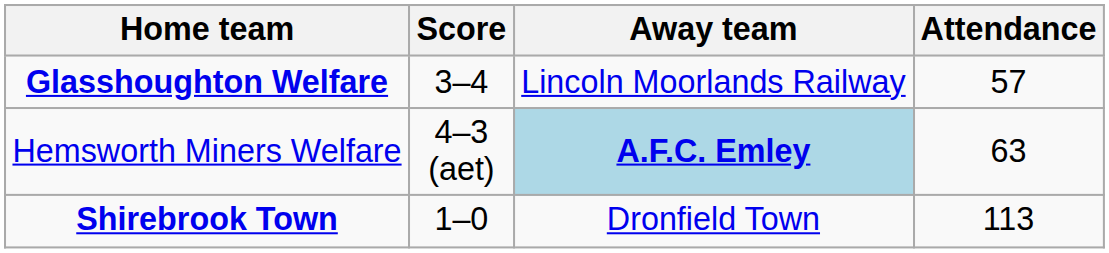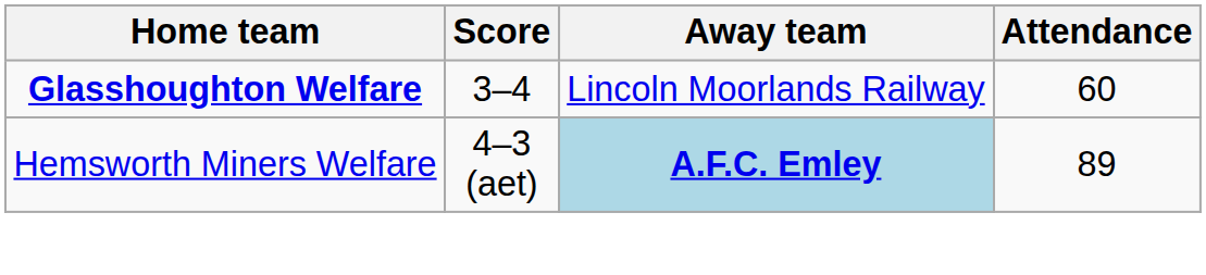Glasshoughton Welfare | Attendance: 57 -> 60
Hemsworth Miners Welfare | Attendance: 63 -> 89
- row: Shirebrook Town | 1–0 | Dronfield Town | 113
